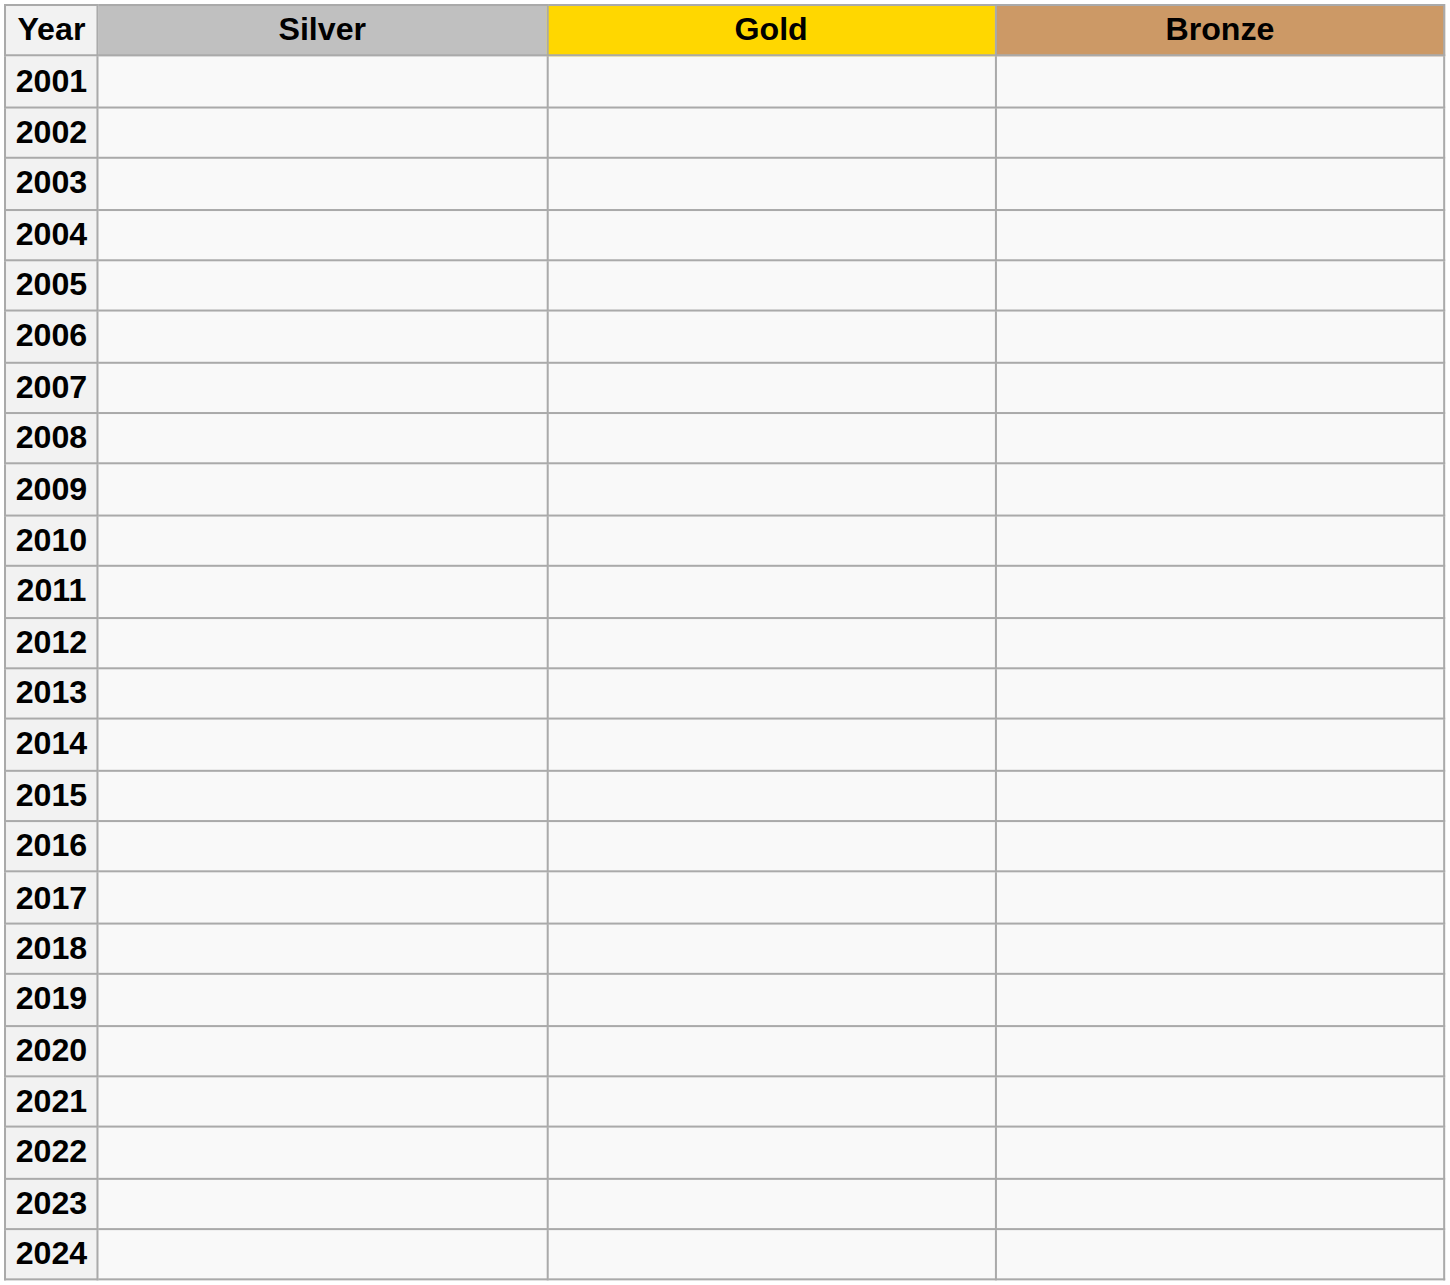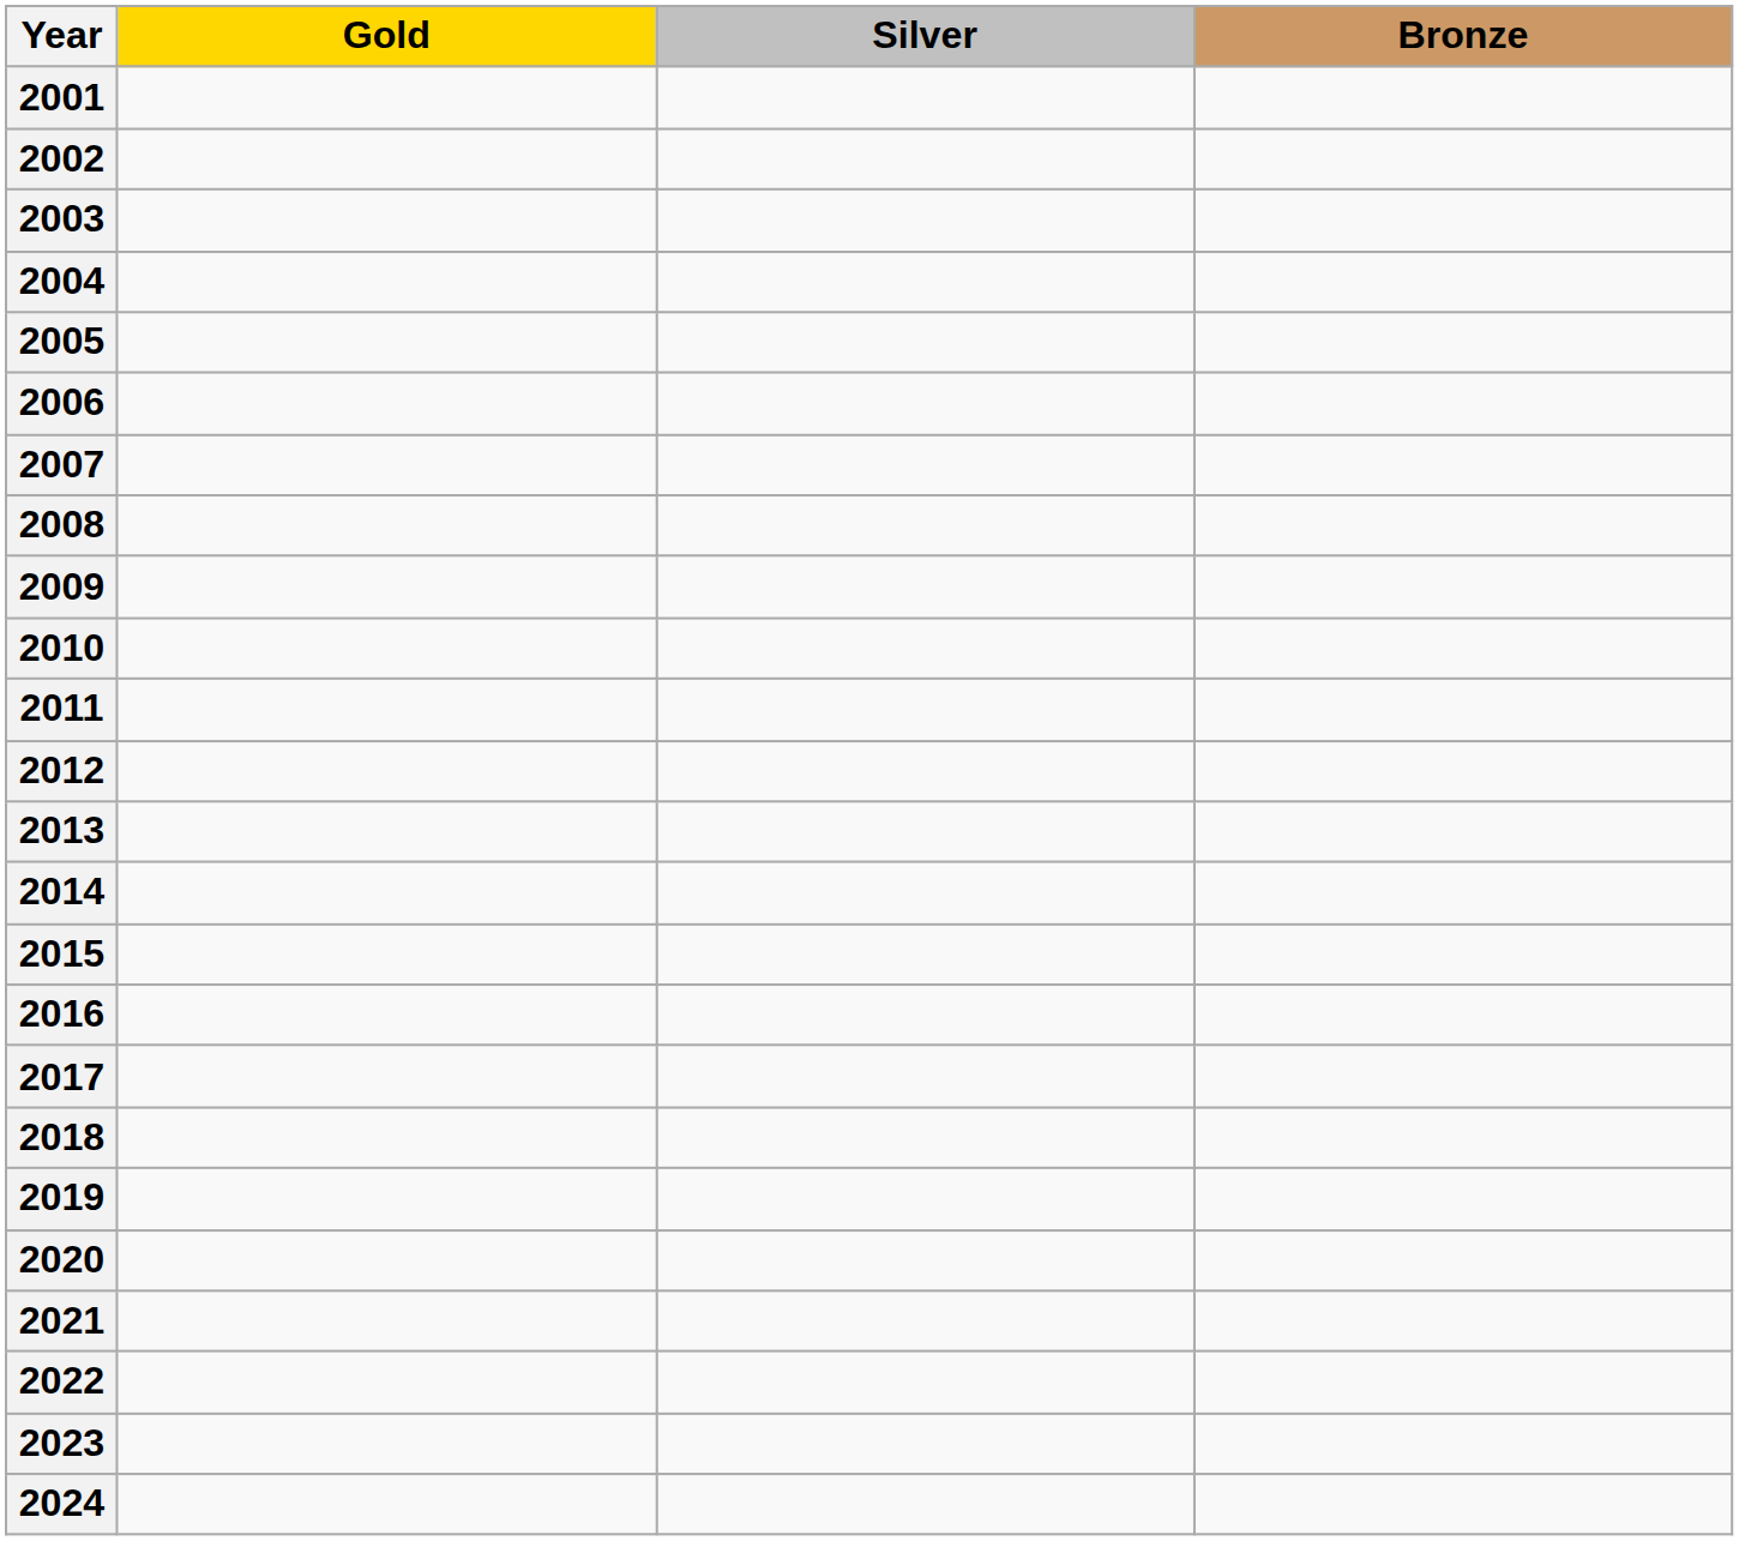columns swapped: Gold <-> Silver
